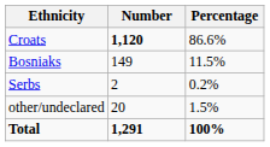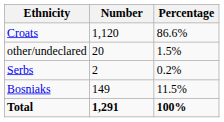Croats | Number: bold -> normal
rows swapped: Bosniaks <-> other/undeclared
